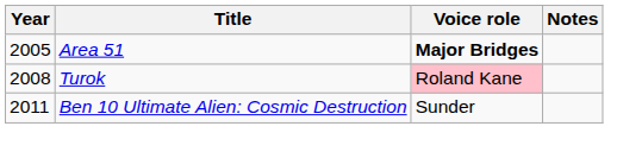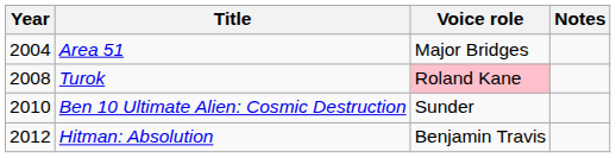Area 51 | Year: 2005 -> 2004
Area 51 | Voice role: bold -> normal
Ben 10 Ultimate Alien: Cosmic Destruction | Year: 2011 -> 2010
+ row: 2012 | Hitman: Absolution | Benjamin Travis
